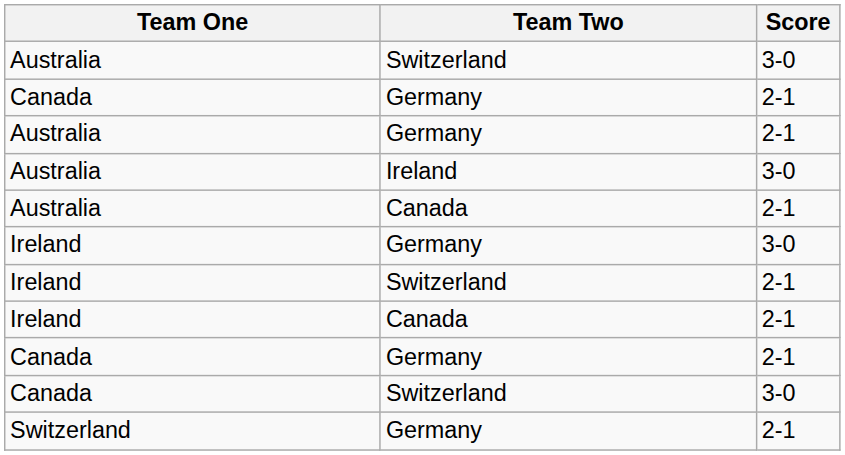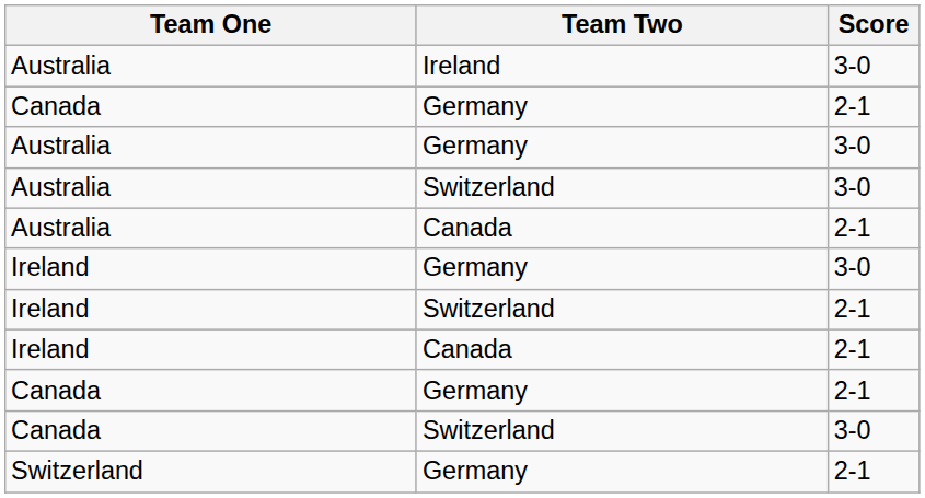rows swapped: Australia / Ireland <-> Australia / Switzerland
Australia / Germany | Score: 2-1 -> 3-0
